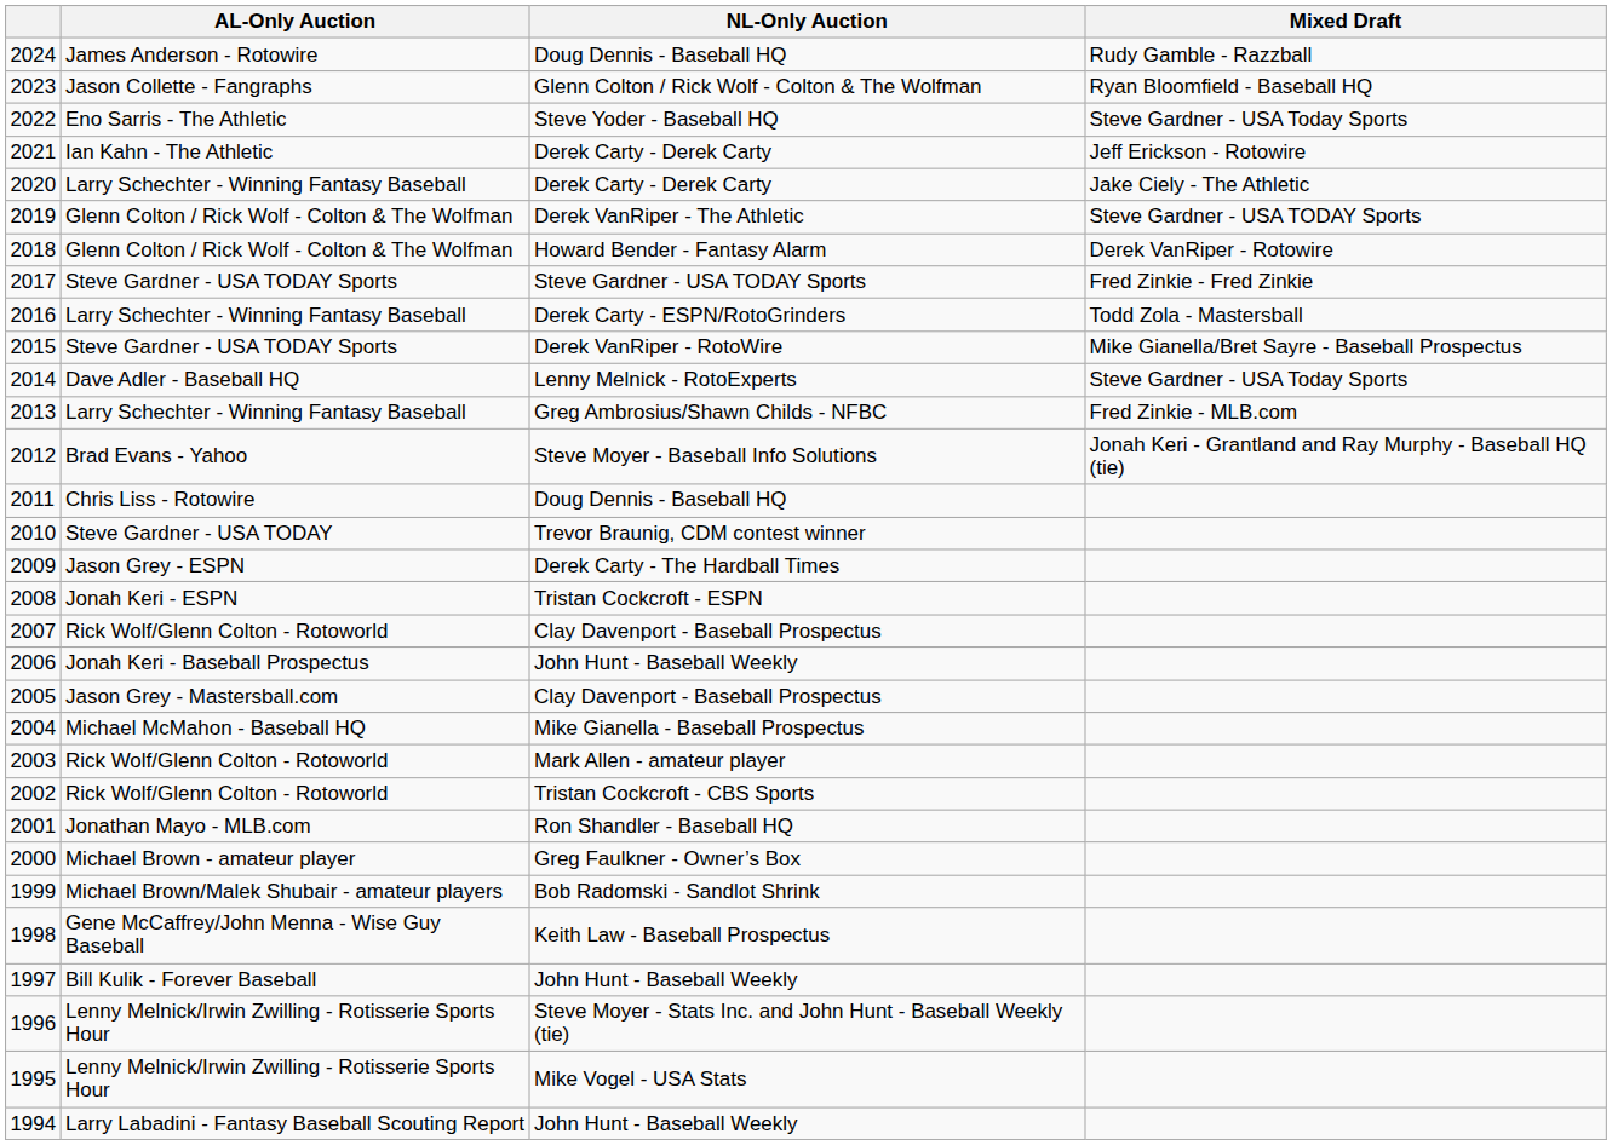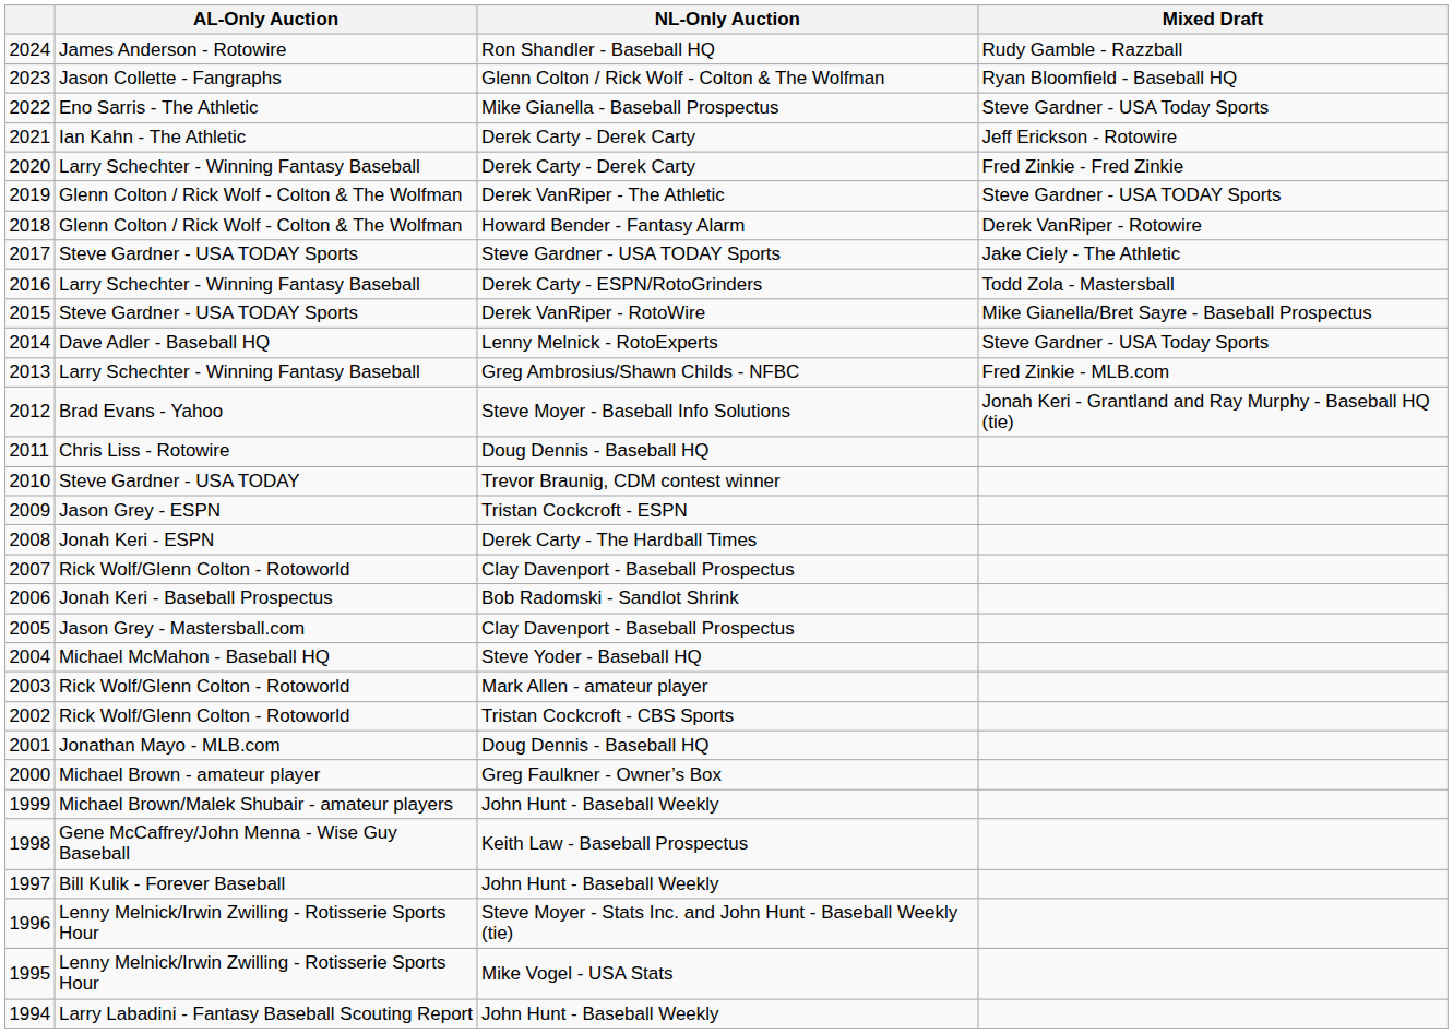2024 | NL-Only Auction: Doug Dennis - Baseball HQ -> Ron Shandler - Baseball HQ
2022 | NL-Only Auction: Steve Yoder - Baseball HQ -> Mike Gianella - Baseball Prospectus
2020 | Mixed Draft: Jake Ciely - The Athletic -> Fred Zinkie - Fred Zinkie
2017 | Mixed Draft: Fred Zinkie - Fred Zinkie -> Jake Ciely - The Athletic
2009 | NL-Only Auction: Derek Carty - The Hardball Times -> Tristan Cockcroft - ESPN
2008 | NL-Only Auction: Tristan Cockcroft - ESPN -> Derek Carty - The Hardball Times
2006 | NL-Only Auction: John Hunt - Baseball Weekly -> Bob Radomski - Sandlot Shrink
2004 | NL-Only Auction: Mike Gianella - Baseball Prospectus -> Steve Yoder - Baseball HQ
2001 | NL-Only Auction: Ron Shandler - Baseball HQ -> Doug Dennis - Baseball HQ
1999 | NL-Only Auction: Bob Radomski - Sandlot Shrink -> John Hunt - Baseball Weekly
